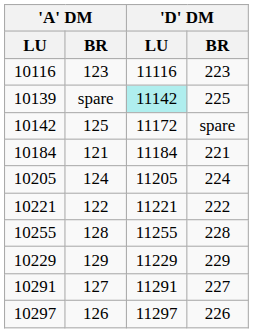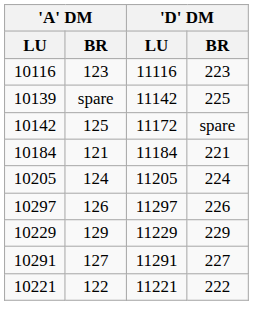10139 | 'D' DM / LU: paleturquoise background -> no background
rows swapped: 10221 <-> 10297
- row: 10255 | 128 | 11255 | 228
